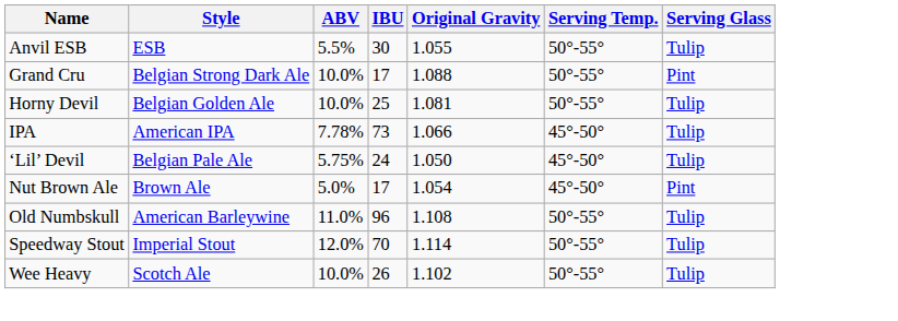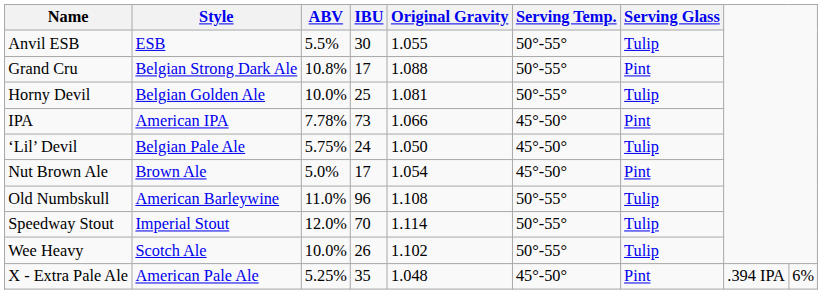Grand Cru | ABV: 10.0% -> 10.8%
IPA | Serving Glass: Tulip -> Pint
+ row: X - Extra Pale Ale | American Pale Ale | 5.25% | 35 | 1.048 | 45°-50° | Pint | .394 IPA | 6%
